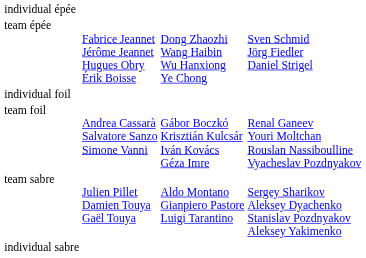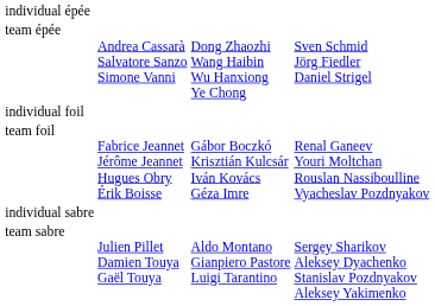team épée | column 2: Fabrice Jeannet Jérôme Jeannet Hugues Obry Érik Boisse -> Andrea Cassarà Salvatore Sanzo Simone Vanni
team foil | column 2: Andrea Cassarà Salvatore Sanzo Simone Vanni -> Fabrice Jeannet Jérôme Jeannet Hugues Obry Érik Boisse
rows swapped: individual sabre <-> team sabre
